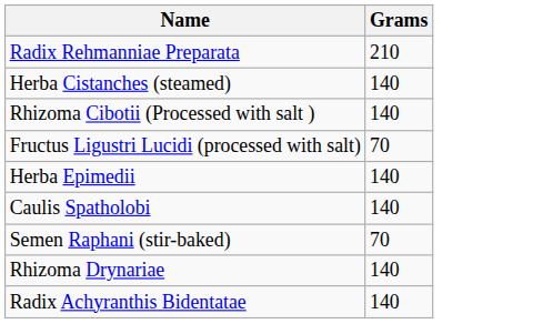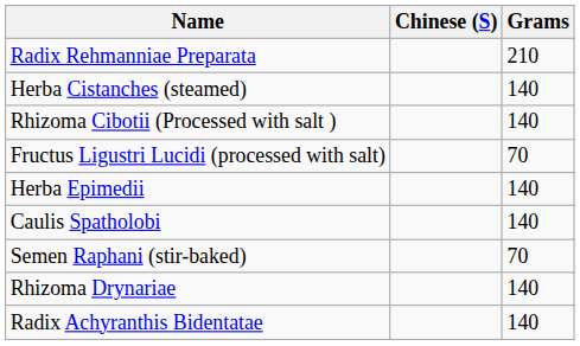+ column: Chinese (S)
